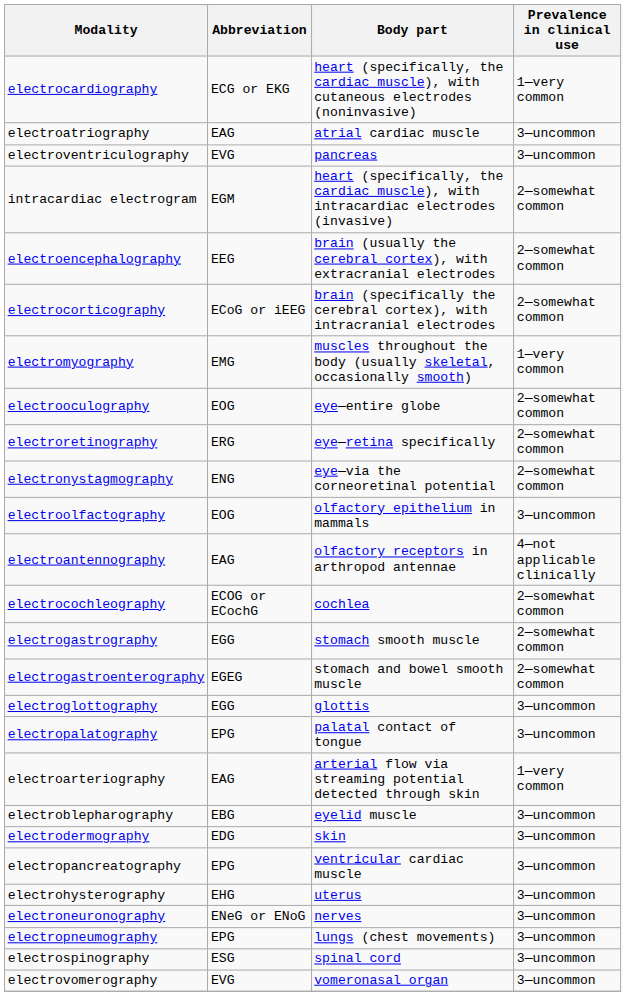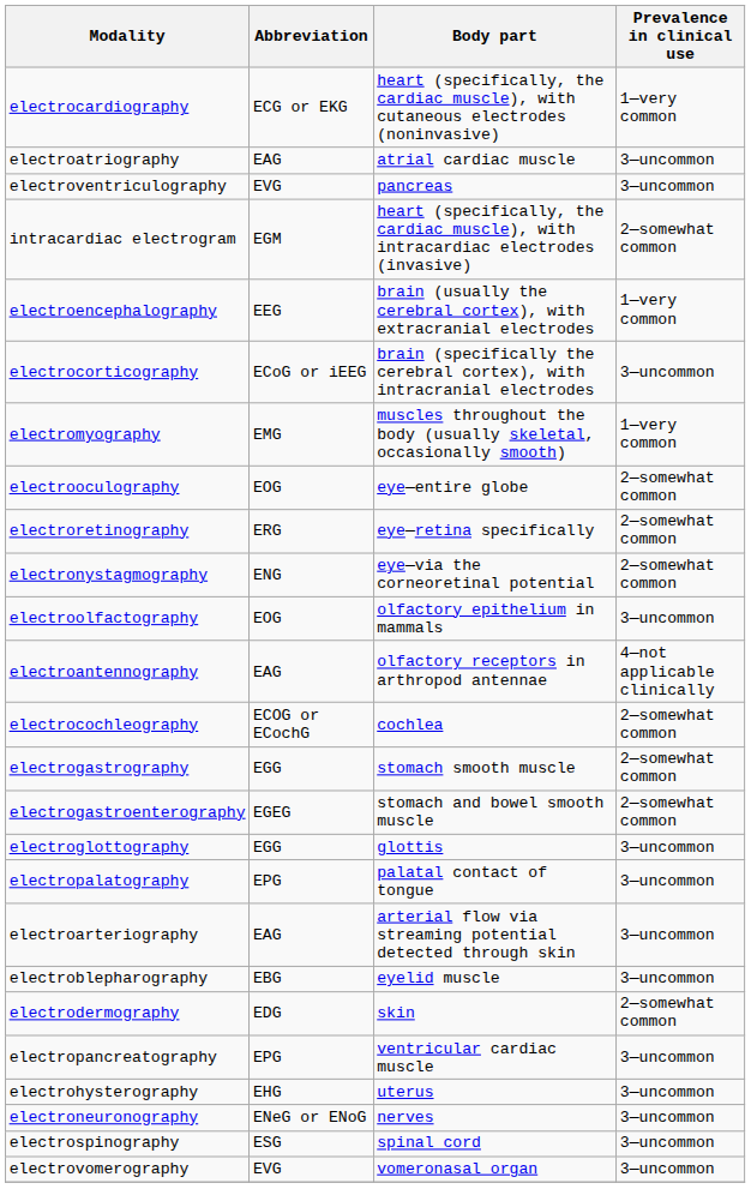electroencephalography | Prevalence in clinical use: 2—somewhat common -> 1—very common
electrocorticography | Prevalence in clinical use: 2—somewhat common -> 3—uncommon
electroarteriography | Prevalence in clinical use: 1—very common -> 3—uncommon
electrodermography | Prevalence in clinical use: 3—uncommon -> 2—somewhat common
- row: electropneumography | EPG | lungs (chest movements) | 3—uncommon
